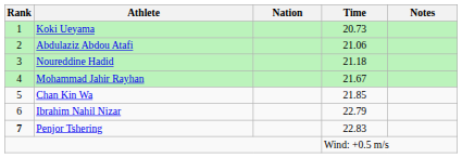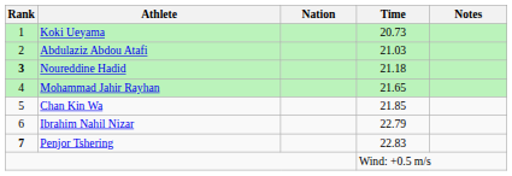Abdulaziz Abdou Atafi | Time: 21.06 -> 21.03
Noureddine Hadid | Rank: normal -> bold
Mohammad Jahir Rayhan | Time: 21.67 -> 21.65
